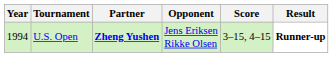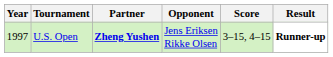U.S. Open | Year: 1994 -> 1997
